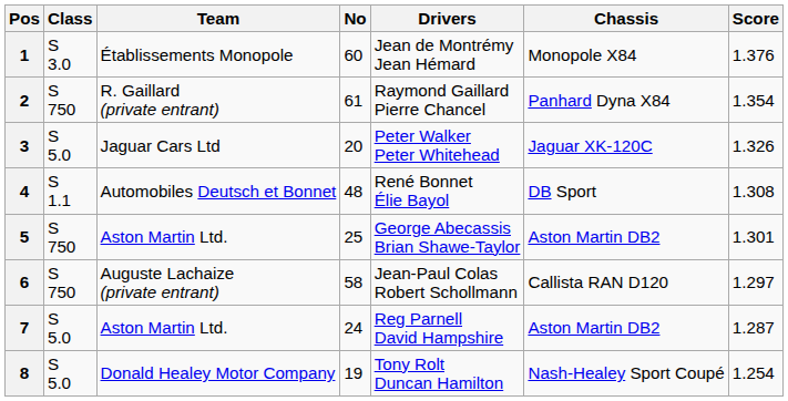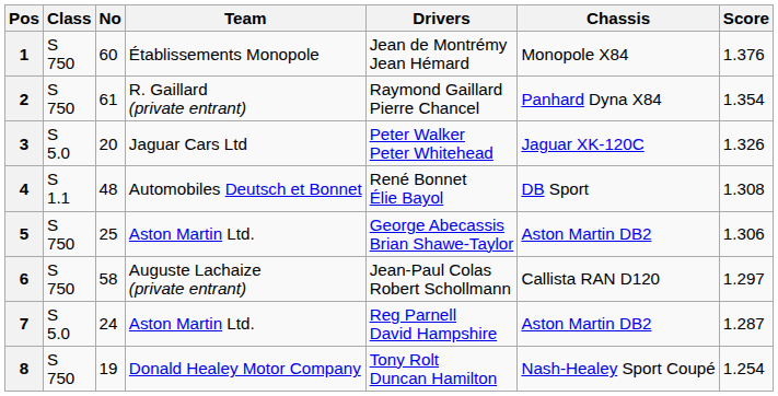columns swapped: No <-> Team
1 | Class: S 3.0 -> S 750
5 | Score: 1.301 -> 1.306
8 | Class: S 5.0 -> S 750
